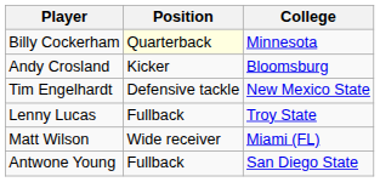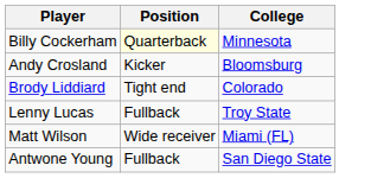- row: Tim Engelhardt | Defensive tackle | New Mexico State
+ row: Brody Liddiard | Tight end | Colorado
